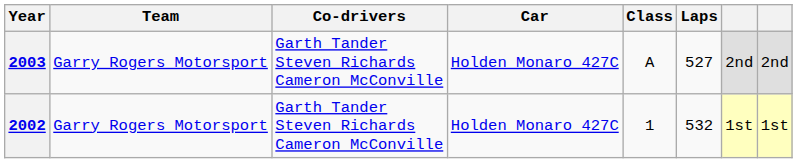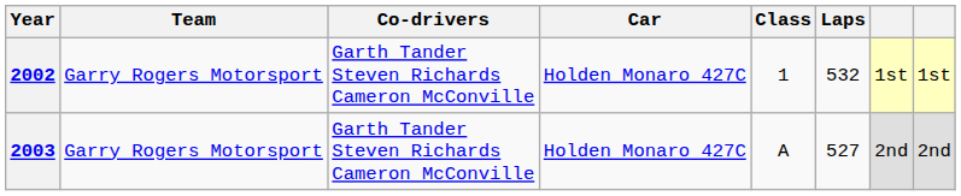rows swapped: 2002 <-> 2003
